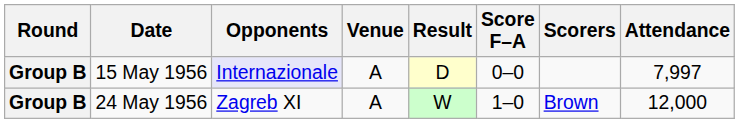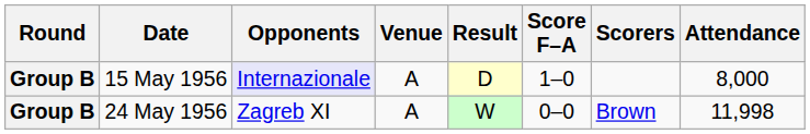15 May 1956 | Score F–A: 0–0 -> 1–0
15 May 1956 | Attendance: 7,997 -> 8,000
24 May 1956 | Score F–A: 1–0 -> 0–0
24 May 1956 | Attendance: 12,000 -> 11,998
